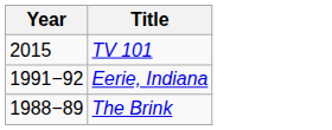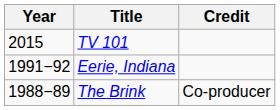+ column: Credit | Co-producer
